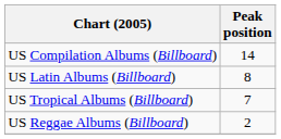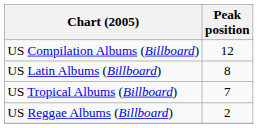US Compilation Albums (Billboard) | Peak position: 14 -> 12
